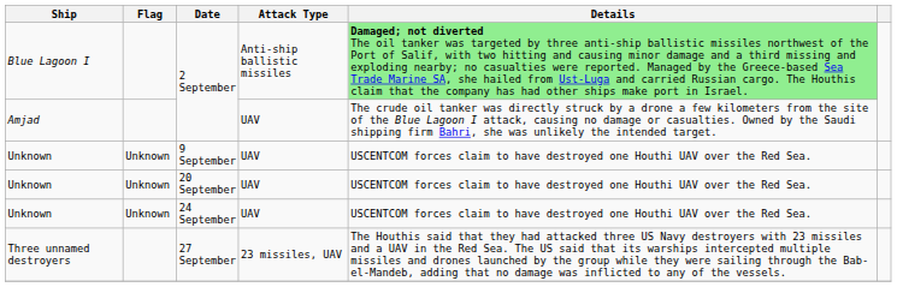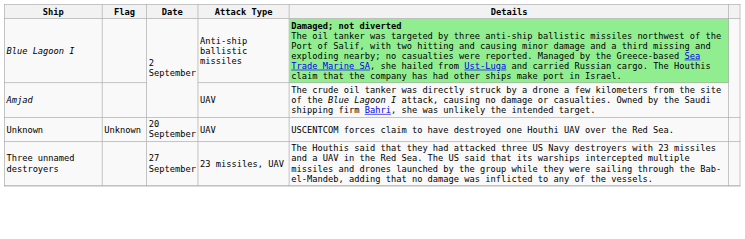- row: Unknown | Unknown | 9 September | UAV | USCENTCOM forces claim to have destroyed one Houthi UAV over the Red Sea.
- row: Unknown | Unknown | 24 September | UAV | USCENTCOM forces claim to have destroyed one Houthi UAV over the Red Sea.
